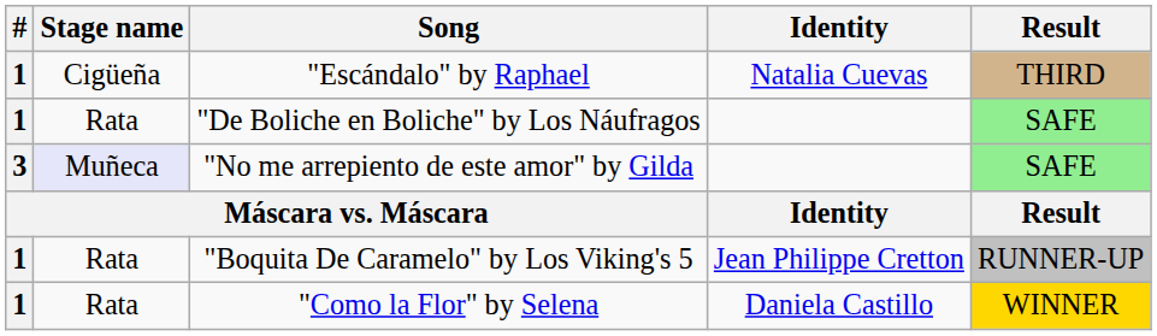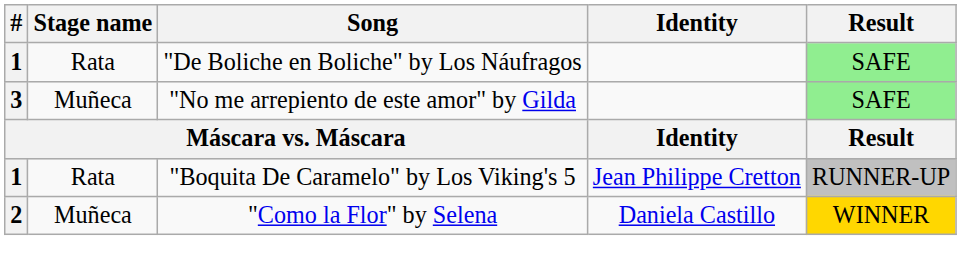- row: 1 | Cigüeña | "Escándalo" by Raphael | Natalia Cuevas | THIRD
"No me arrepiento de este amor" by Gilda | Stage name: lavender background -> no background
"Como la Flor" by Selena | #: 1 -> 2
"Como la Flor" by Selena | Stage name: Rata -> Muñeca
